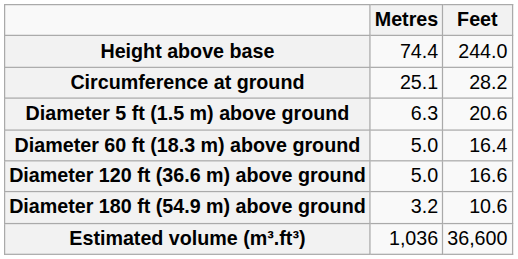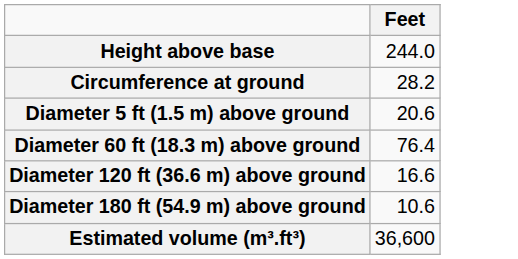- column: Metres | 74.4 | 25.1 | 6.3 | 5.0 | 5.0 | 3.2 | 1,036
Diameter 60 ft (18.3 m) above ground | Feet: 16.4 -> 76.4
